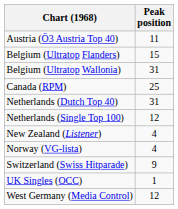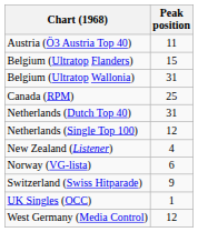Norway (VG-lista) | Peak position: 4 -> 6
